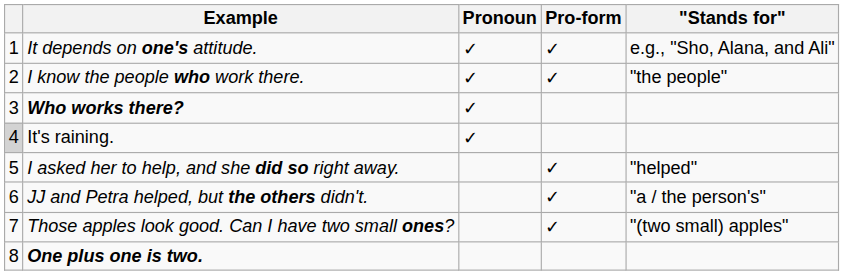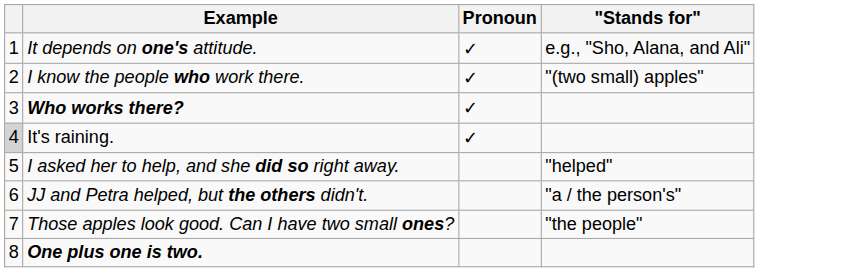- column: Pro-form | ✓ | ✓ | ✓ | ✓ | ✓
I know the people who work there. | "Stands for": "the people" -> "(two small) apples"
Those apples look good. Can I have two small ones? | "Stands for": "(two small) apples" -> "the people"
